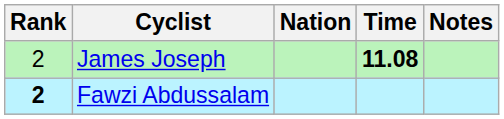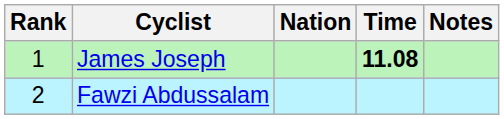James Joseph | Rank: 2 -> 1
Fawzi Abdussalam | Rank: bold -> normal
